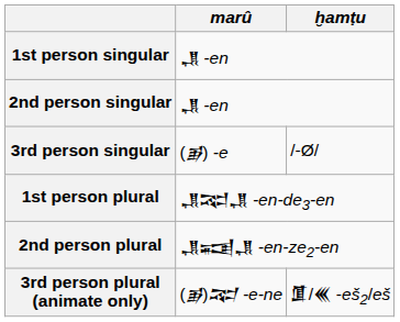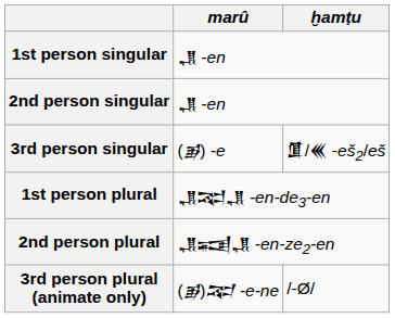3rd person singular | ḫamṭu: /-Ø/ -> 𒂠/𒌍 -eš2/eš
3rd person plural (animate only) | ḫamṭu: 𒂠/𒌍 -eš2/eš -> /-Ø/
